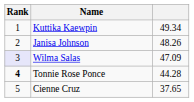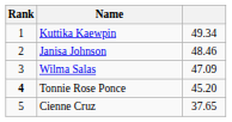Janisa Johnson | column 3: 48.26 -> 48.46
Wilma Salas | Rank: lavender background -> no background
Tonnie Rose Ponce | column 3: 44.28 -> 45.20
